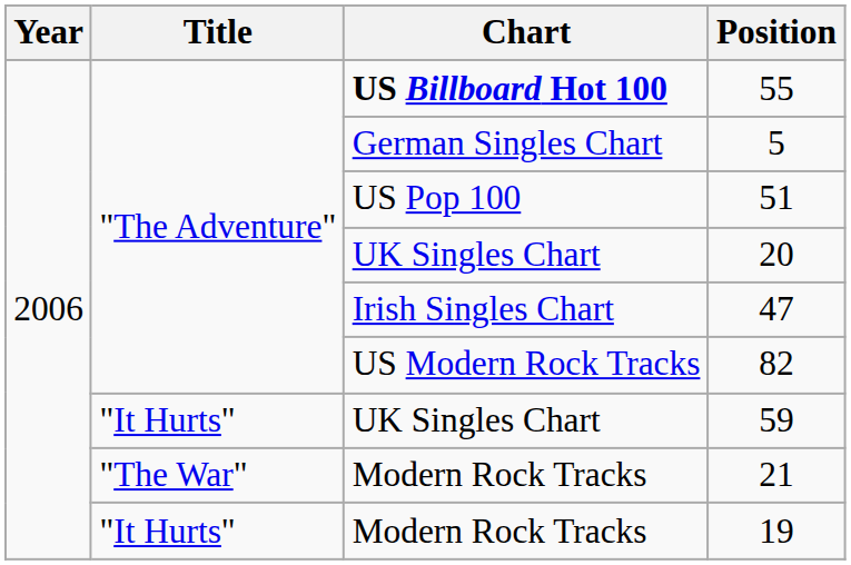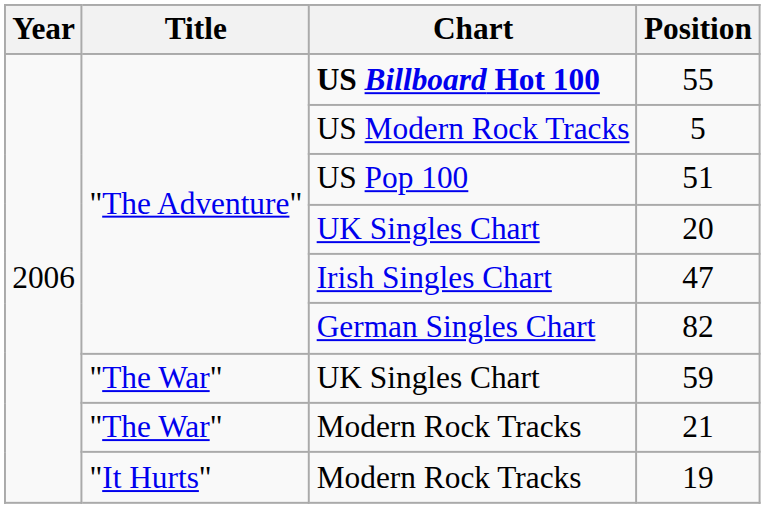5 | Chart: German Singles Chart -> US Modern Rock Tracks
82 | Chart: US Modern Rock Tracks -> German Singles Chart
59 | Title: "It Hurts" -> "The War"
